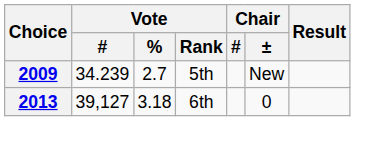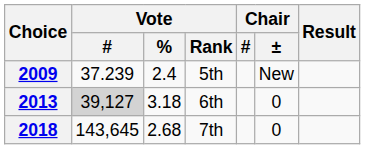2009 | Vote / #: 34.239 -> 37.239
2009 | Vote / %: 2.7 -> 2.4
2013 | Vote / #: no background -> lightgrey background
+ row: 2018 | 143,645 | 2.68 | 7th | 0
